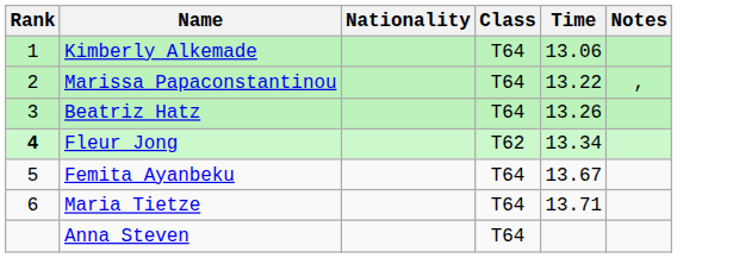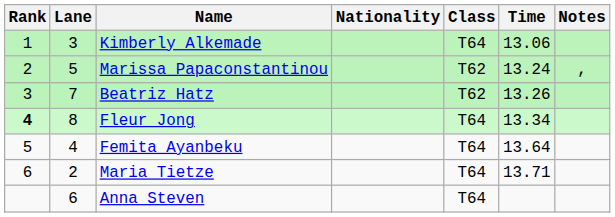+ column: Lane | 3 | 5 | 7 | 8 | 4 | 2 | 6
Marissa Papaconstantinou | Class: T64 -> T62
Marissa Papaconstantinou | Time: 13.22 -> 13.24
Beatriz Hatz | Class: T64 -> T62
Fleur Jong | Class: T62 -> T64
Femita Ayanbeku | Time: 13.67 -> 13.64
